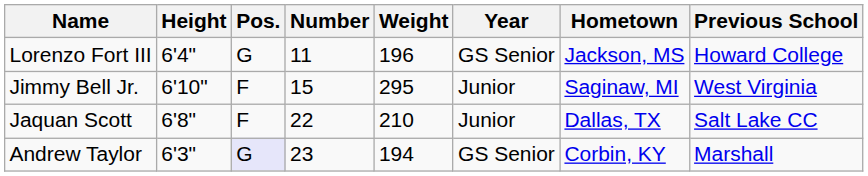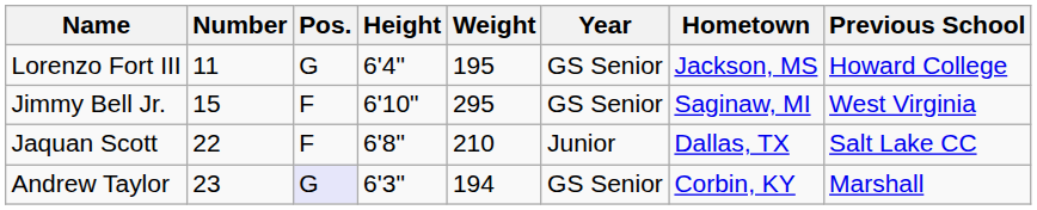columns swapped: Number <-> Height
Lorenzo Fort III | Weight: 196 -> 195
Jimmy Bell Jr. | Year: Junior -> GS Senior
